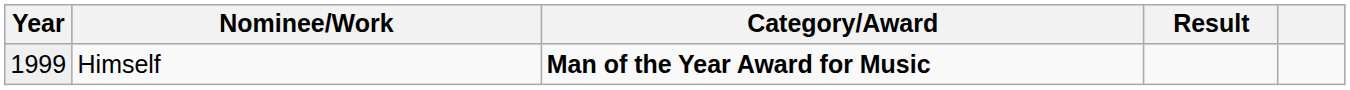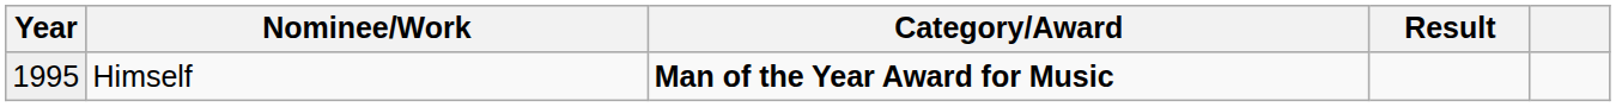Himself | Year: 1999 -> 1995
